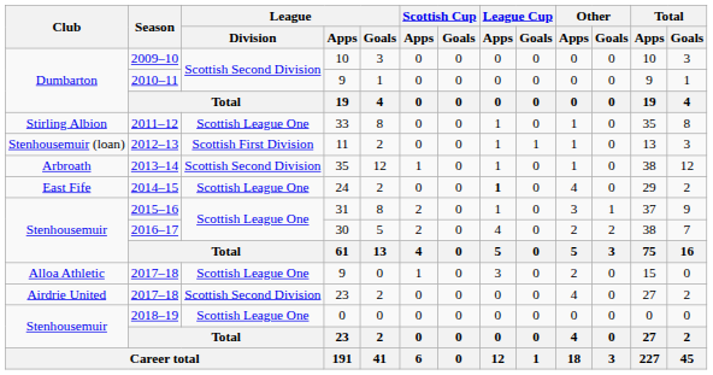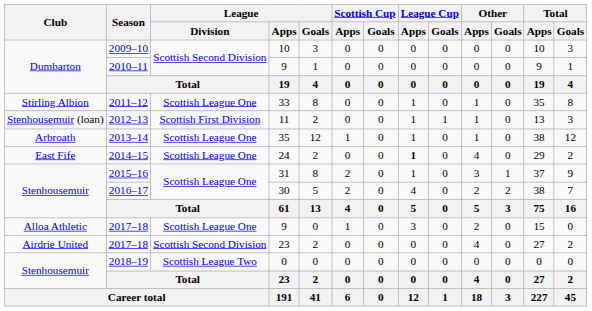2013–14 | League / Division: Scottish Second Division -> Scottish League One
2018–19 | League / Division: Scottish League One -> Scottish League Two
